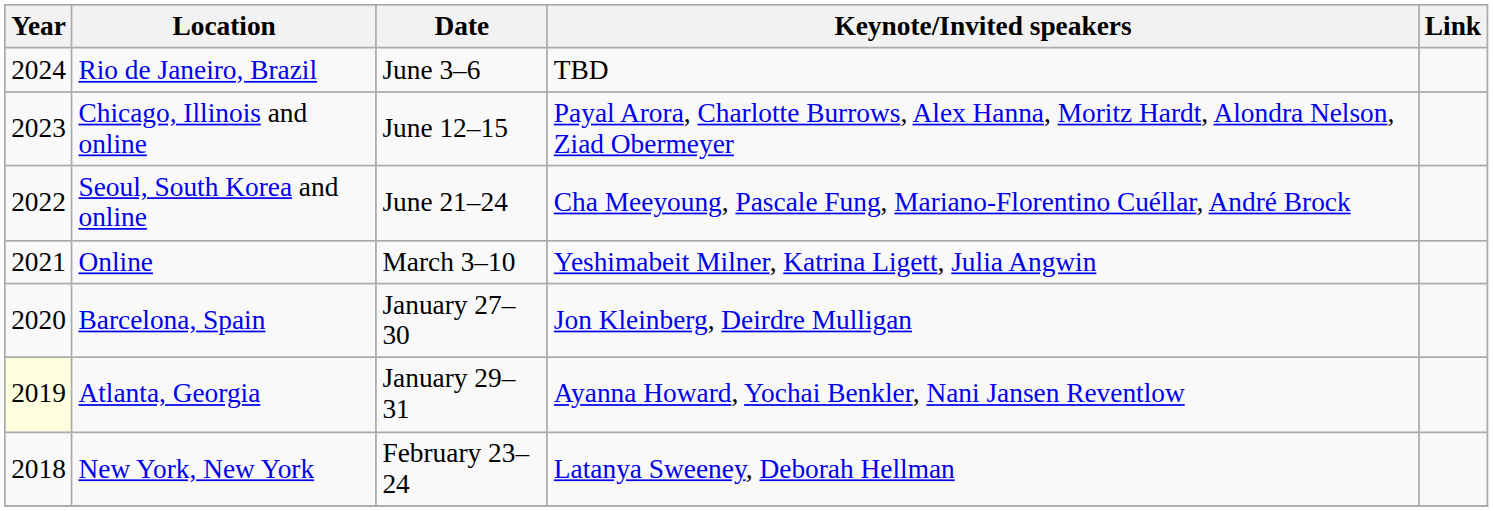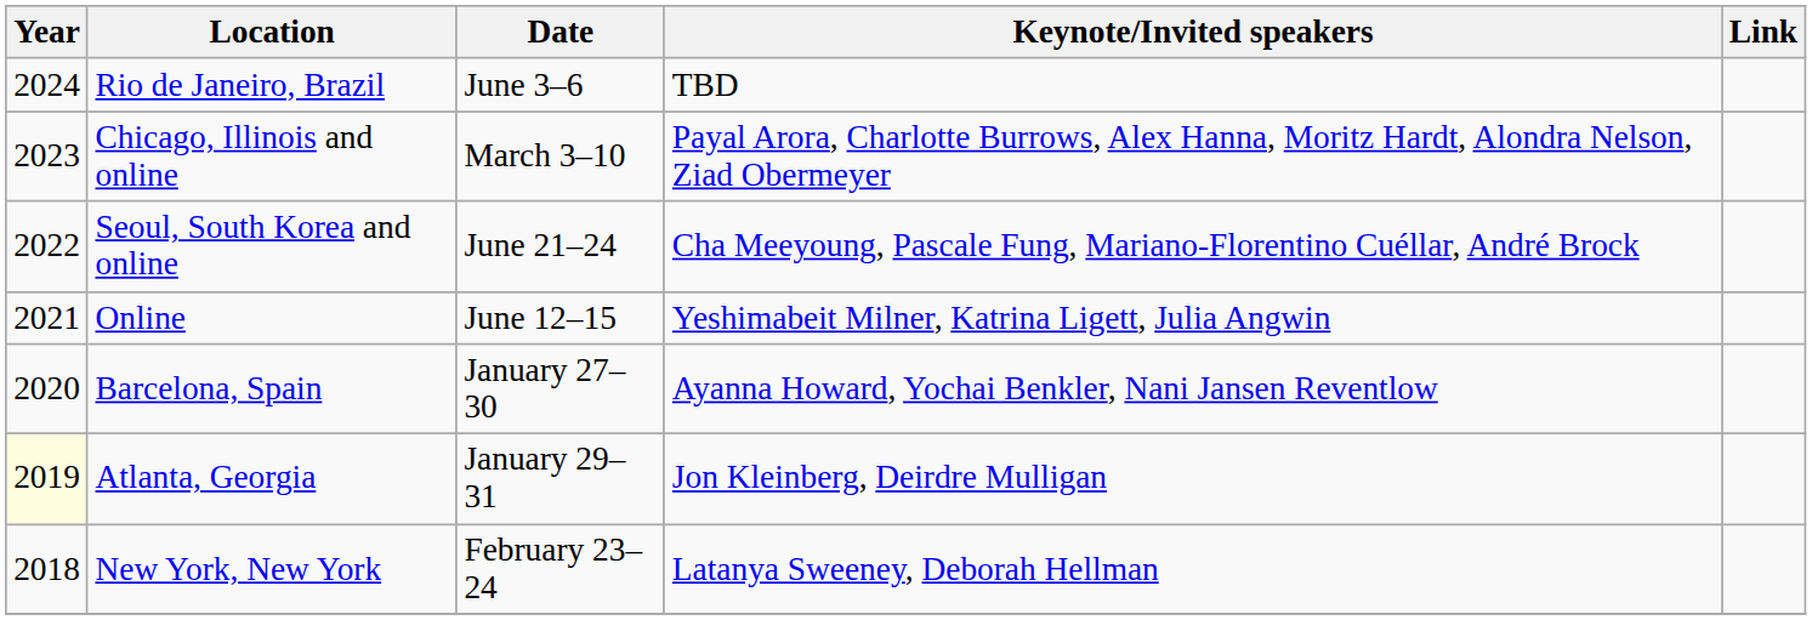Chicago, Illinois and online | Date: June 12–15 -> March 3–10
Online | Date: March 3–10 -> June 12–15
Barcelona, Spain | Keynote/Invited speakers: Jon Kleinberg, Deirdre Mulligan -> Ayanna Howard, Yochai Benkler, Nani Jansen Reventlow
Atlanta, Georgia | Keynote/Invited speakers: Ayanna Howard, Yochai Benkler, Nani Jansen Reventlow -> Jon Kleinberg, Deirdre Mulligan
